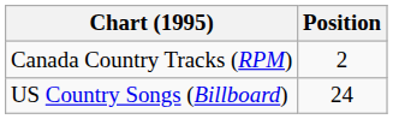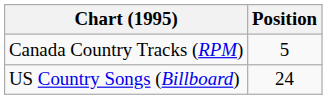Canada Country Tracks (RPM) | Position: 2 -> 5
